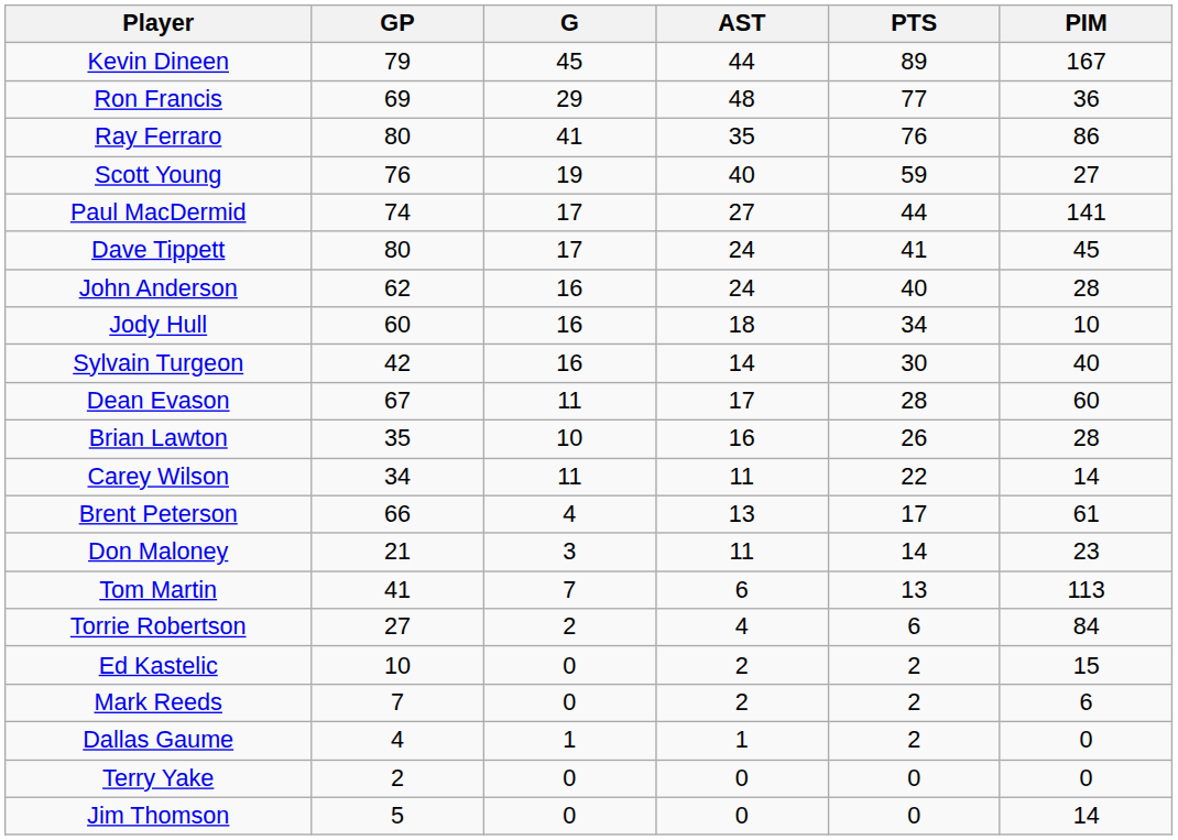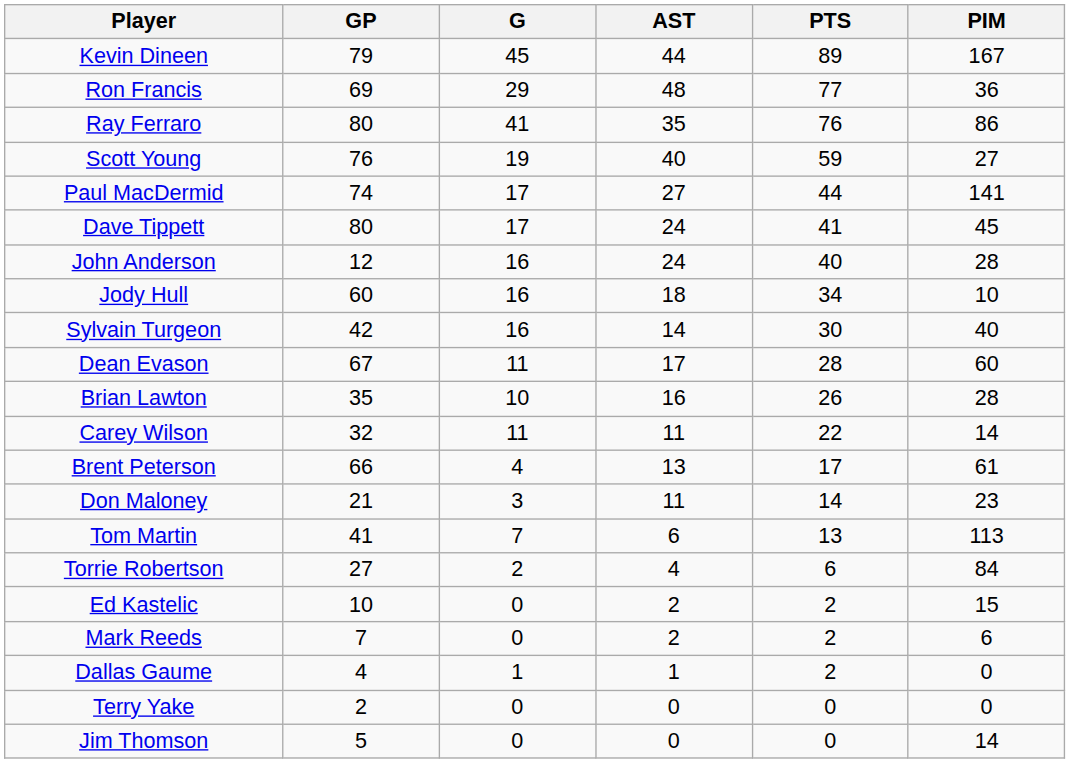John Anderson | GP: 62 -> 12
Carey Wilson | GP: 34 -> 32
